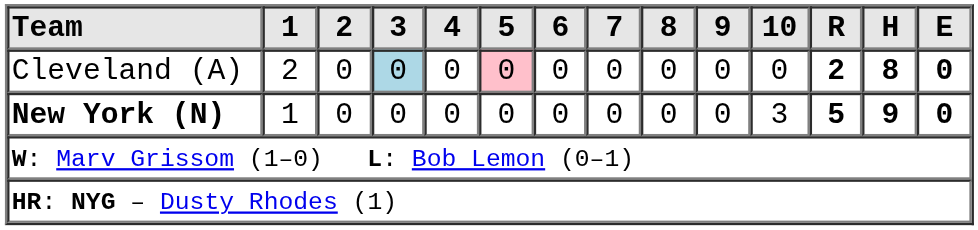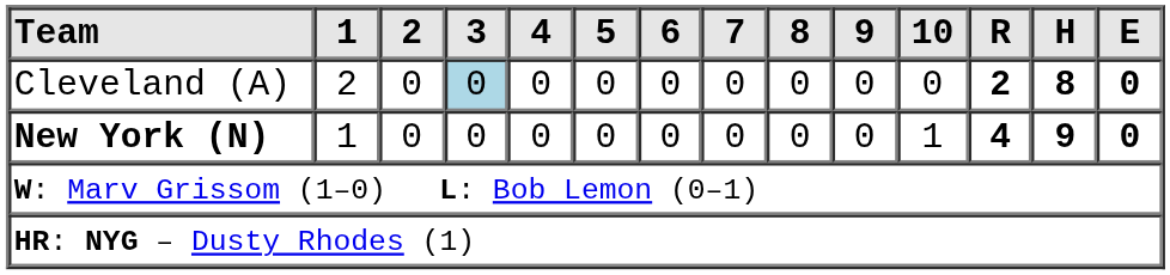Cleveland (A) | 5: pink background -> no background
New York (N) | 10: 3 -> 1
New York (N) | R: 5 -> 4
